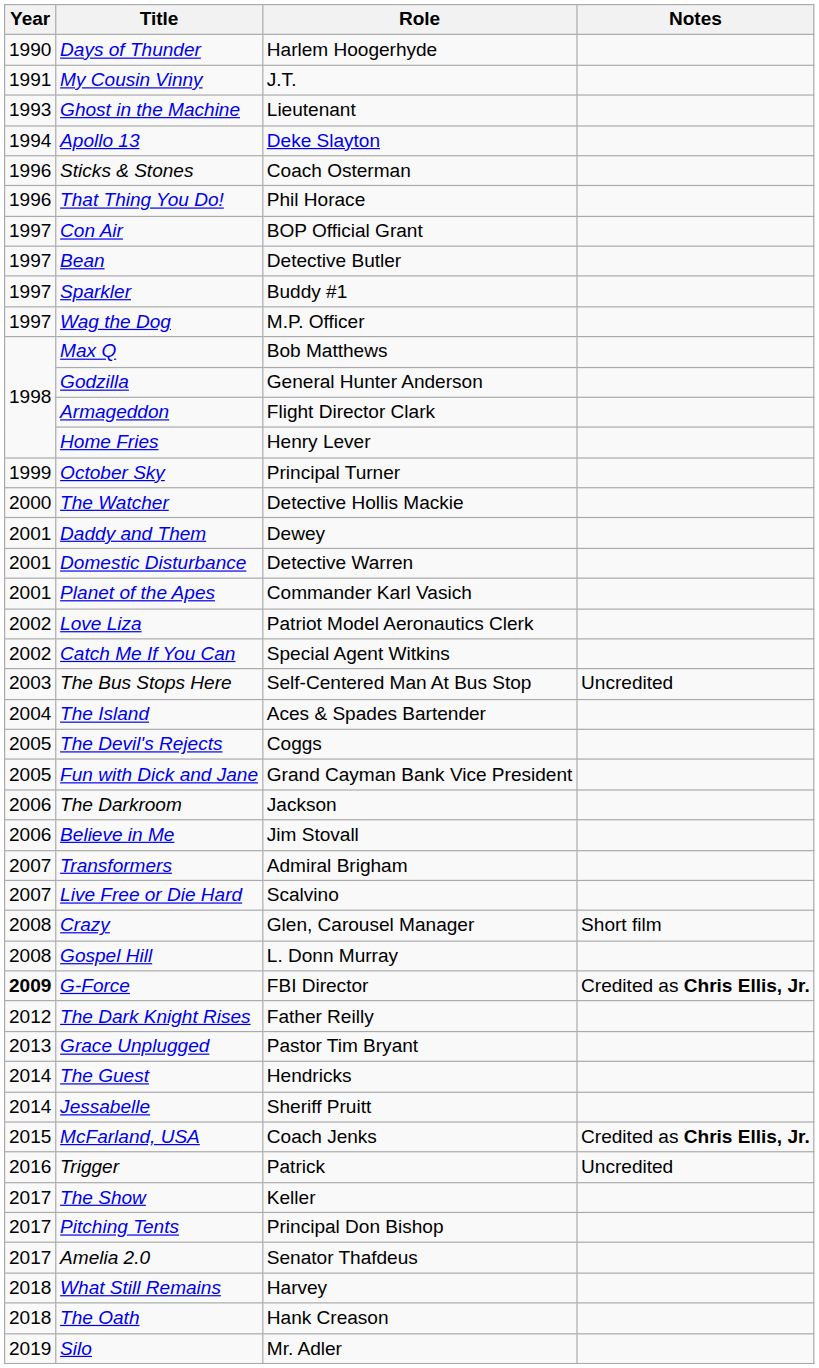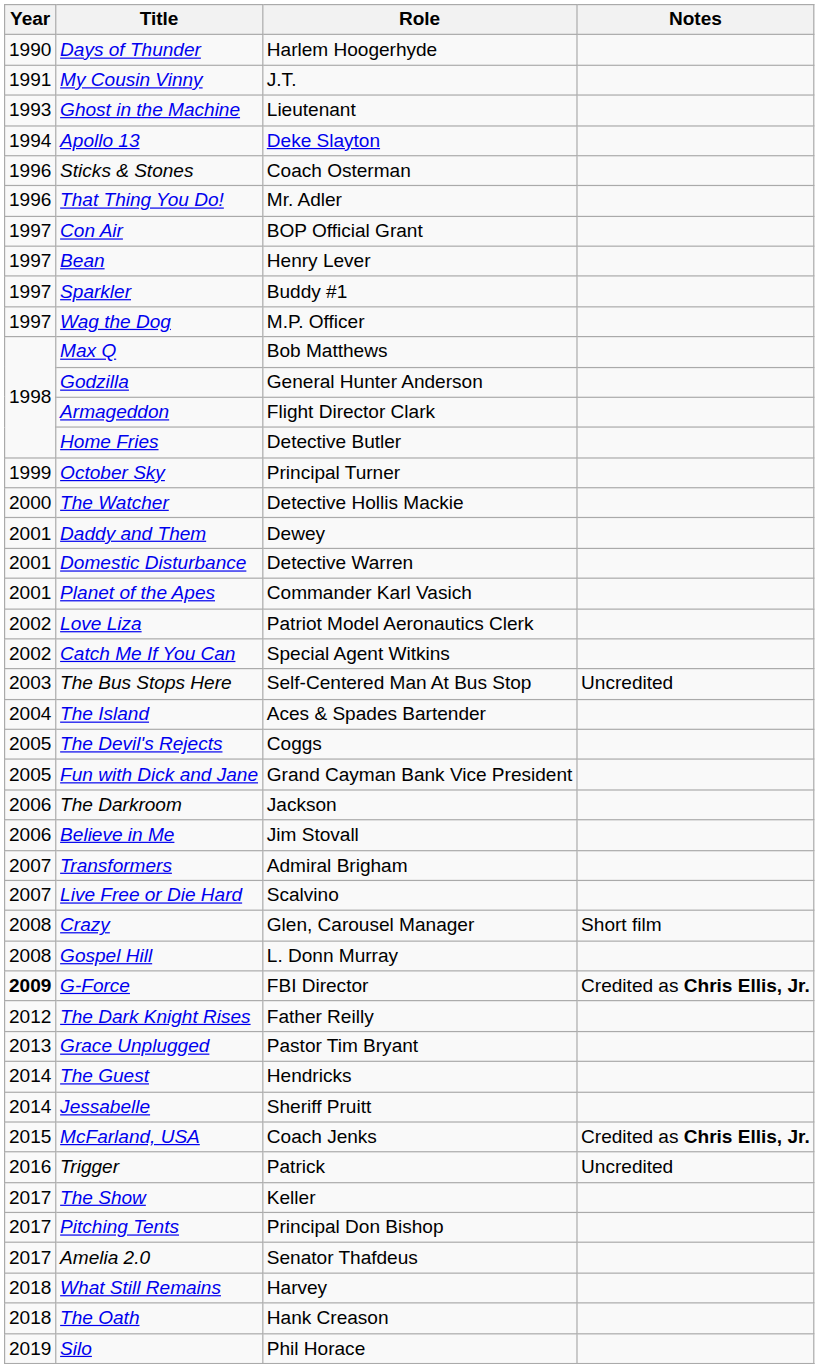That Thing You Do! | Role: Phil Horace -> Mr. Adler
Bean | Role: Detective Butler -> Henry Lever
Home Fries | Role: Henry Lever -> Detective Butler
Silo | Role: Mr. Adler -> Phil Horace
